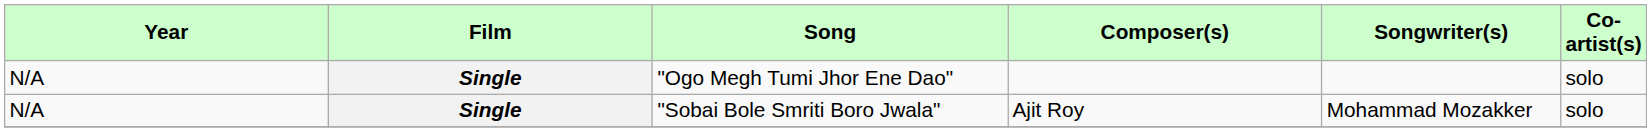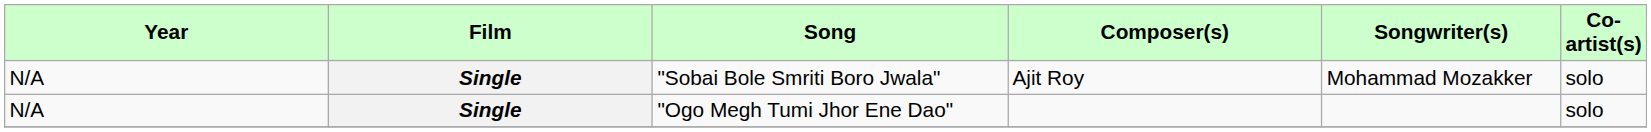rows swapped: "Ogo Megh Tumi Jhor Ene Dao" <-> "Sobai Bole Smriti Boro Jwala"
